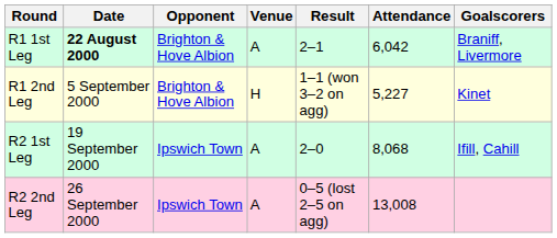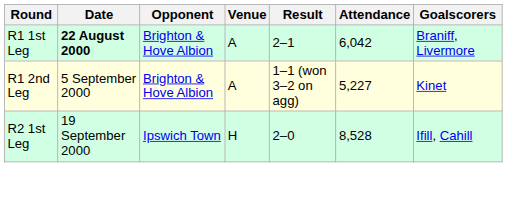R1 2nd Leg | Venue: H -> A
R2 1st Leg | Venue: A -> H
R2 1st Leg | Attendance: 8,068 -> 8,528
- row: R2 2nd Leg | 26 September 2000 | Ipswich Town | A | 0–5 (lost 2–5 on agg) | 13,008
